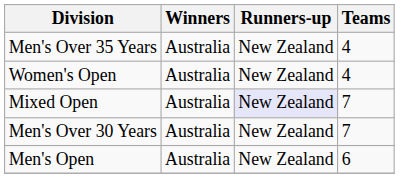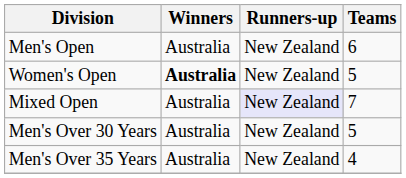rows swapped: Men's Open <-> Men's Over 35 Years
Women's Open | Winners: normal -> bold
Women's Open | Teams: 4 -> 5
Men's Over 30 Years | Teams: 7 -> 5
